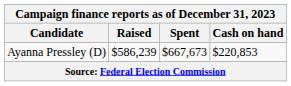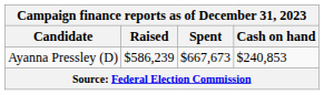Ayanna Pressley (D) | Cash on hand: $220,853 -> $240,853
